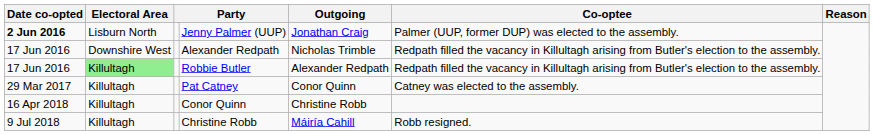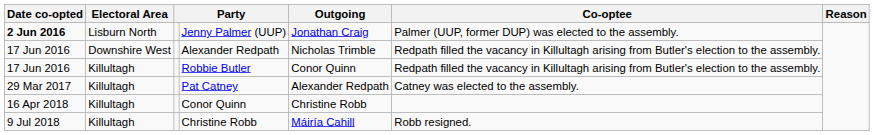Robbie Butler | Electoral Area: lightgreen background -> no background
Robbie Butler | Outgoing: Alexander Redpath -> Conor Quinn
Pat Catney | Outgoing: Conor Quinn -> Alexander Redpath
